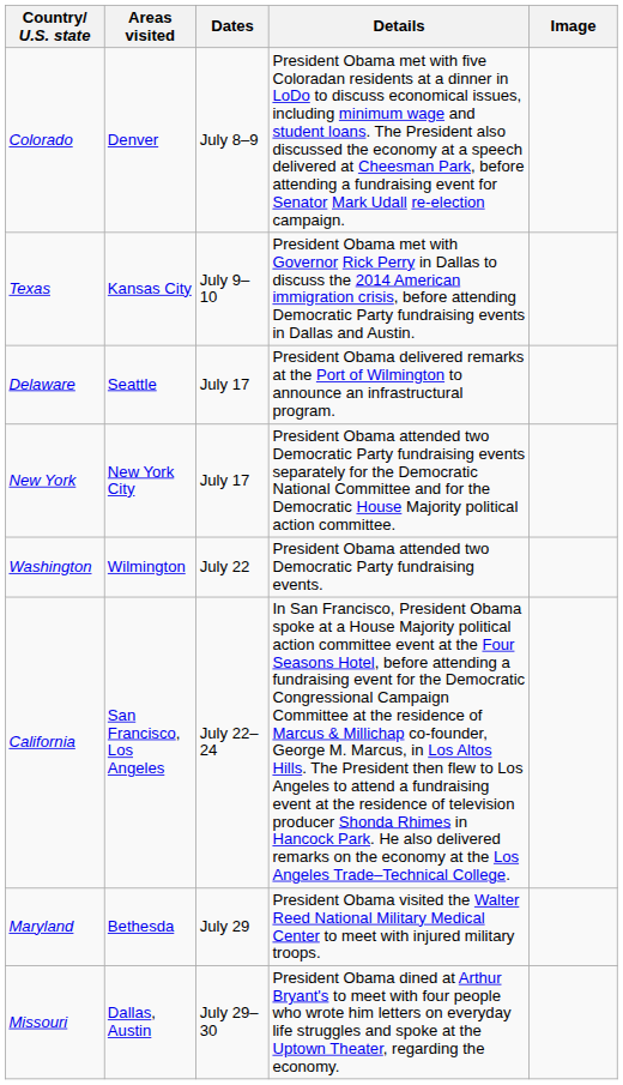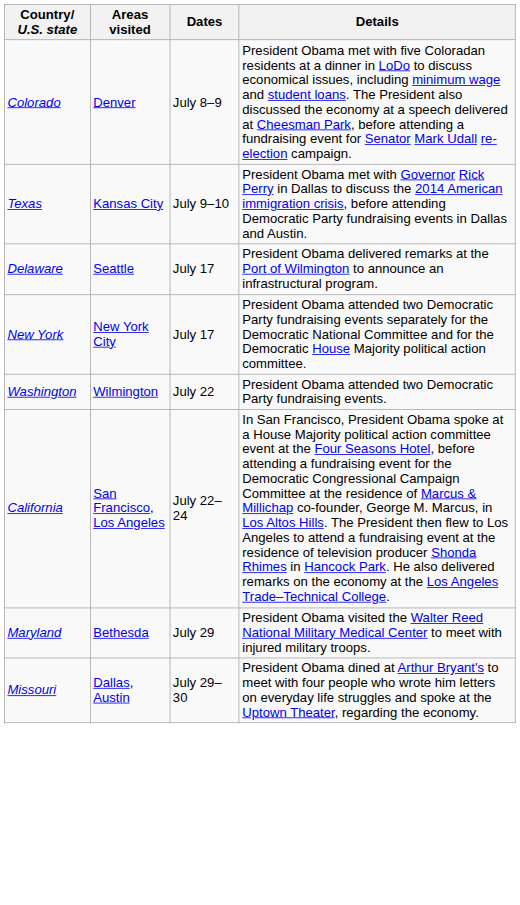- column: Image
